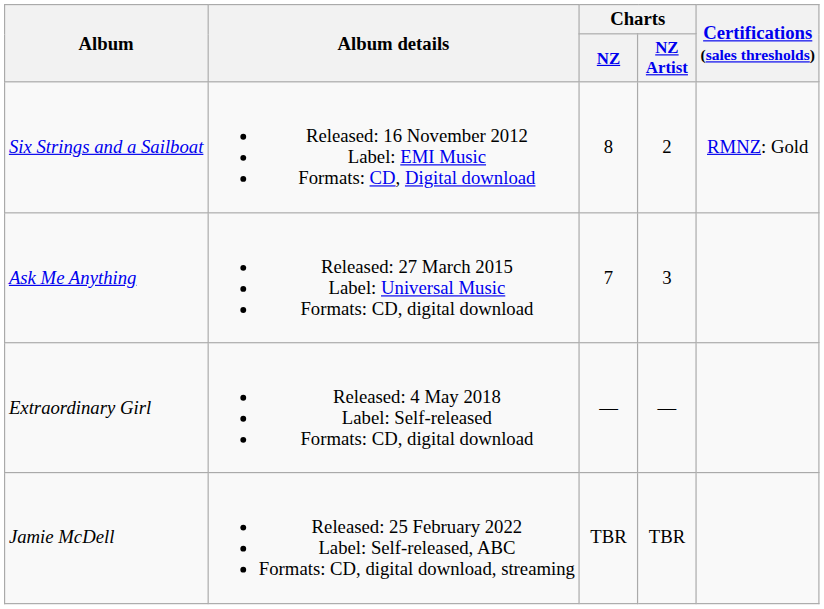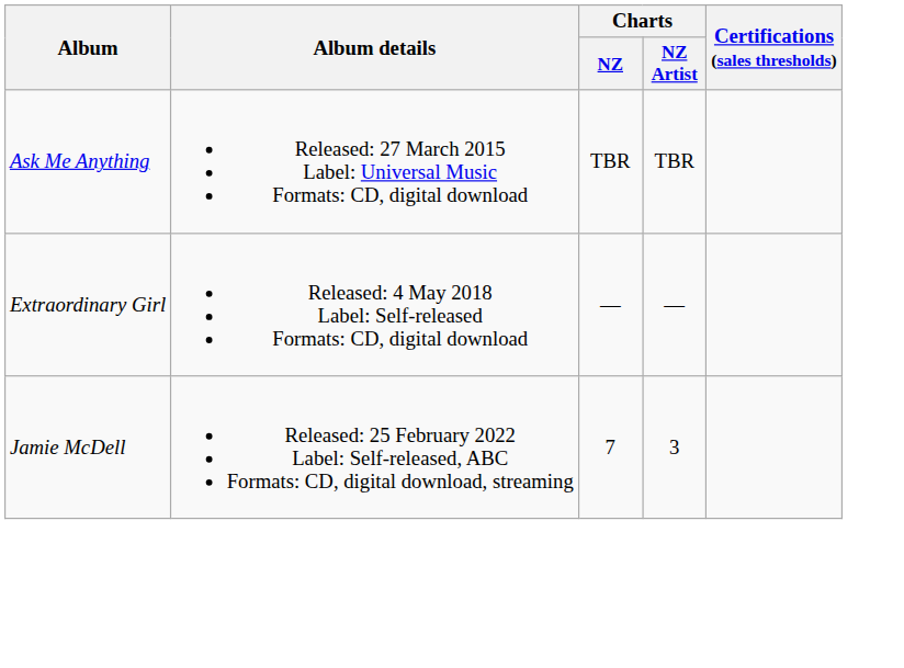- row: Six Strings and a Sailboat | Released: 16 November 2012 Label: EMI Music Formats: CD, Digital download | 8 | 2 | RMNZ: Gold
Ask Me Anything | Charts / NZ: 7 -> TBR
Ask Me Anything | Charts / NZ Artist: 3 -> TBR
Jamie McDell | Charts / NZ: TBR -> 7
Jamie McDell | Charts / NZ Artist: TBR -> 3
